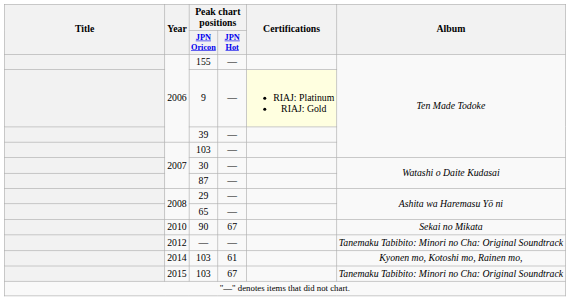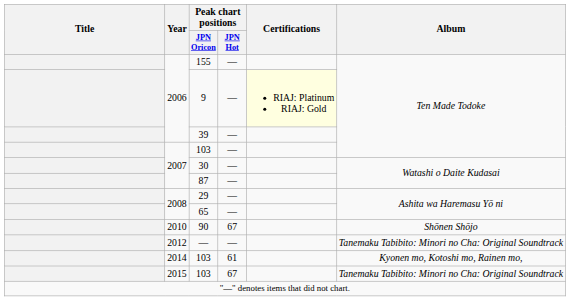90 | Album: Sekai no Mikata -> Shōnen Shōjo
